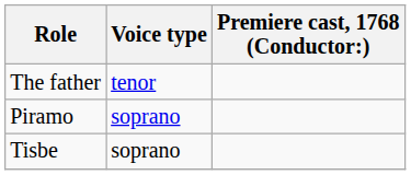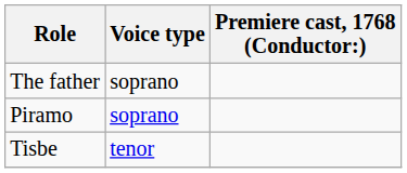The father | Voice type: tenor -> soprano
Tisbe | Voice type: soprano -> tenor
